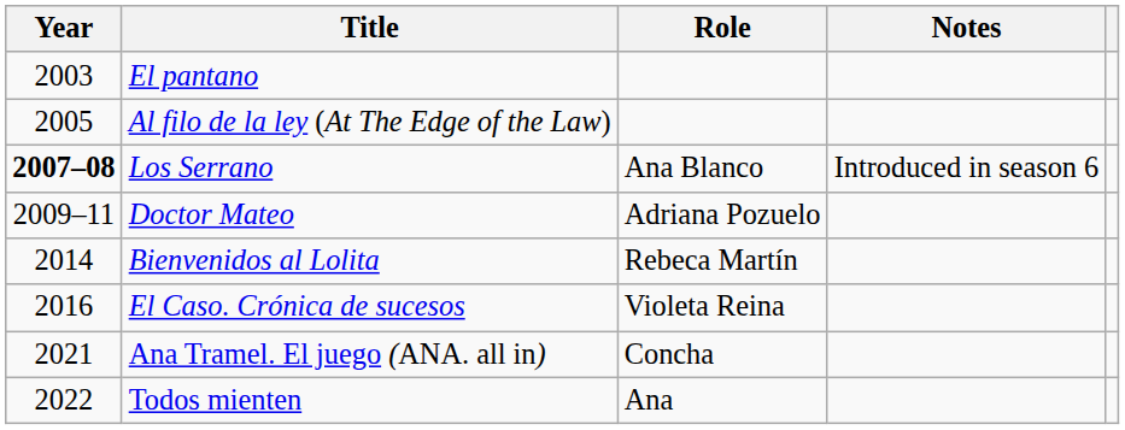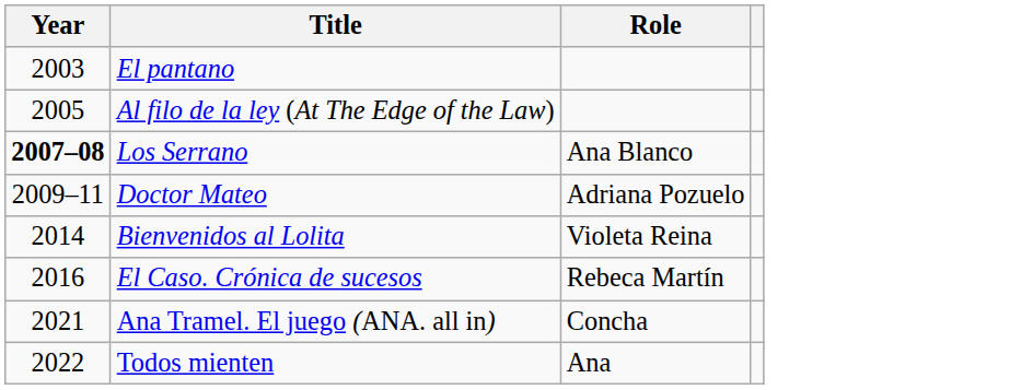- column: Notes | Introduced in season 6
Bienvenidos al Lolita | Role: Rebeca Martín -> Violeta Reina
El Caso. Crónica de sucesos | Role: Violeta Reina -> Rebeca Martín
